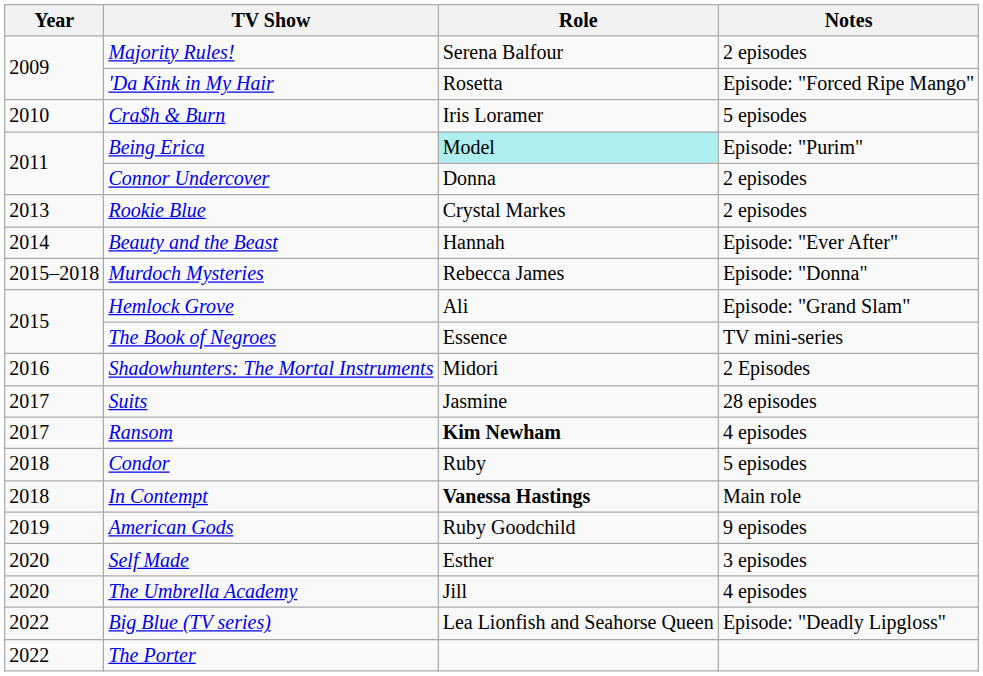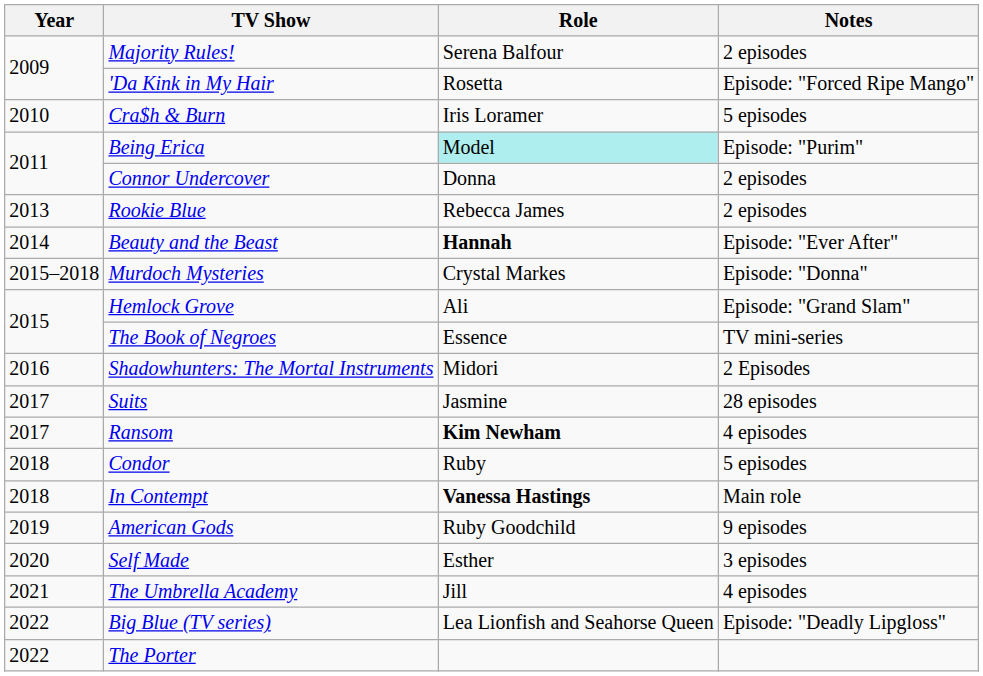Rookie Blue | Role: Crystal Markes -> Rebecca James
Beauty and the Beast | Role: normal -> bold
Murdoch Mysteries | Role: Rebecca James -> Crystal Markes
The Umbrella Academy | Year: 2020 -> 2021
